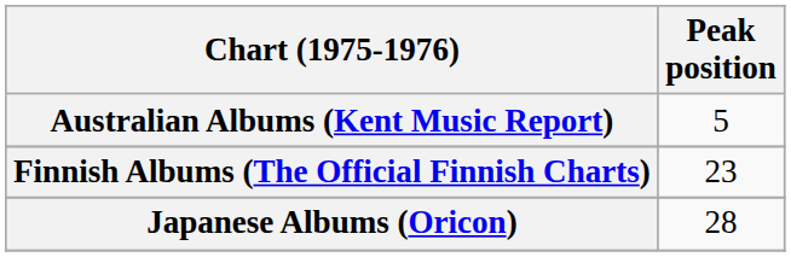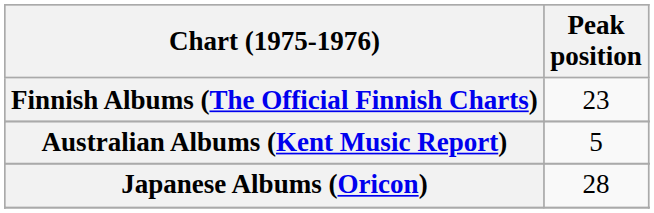rows swapped: Australian Albums (Kent Music Report) <-> Finnish Albums (The Official Finnish Charts)
